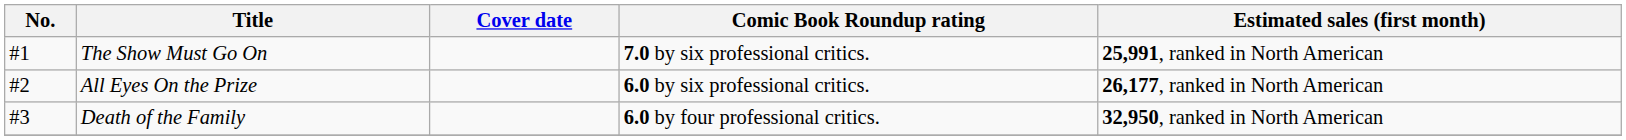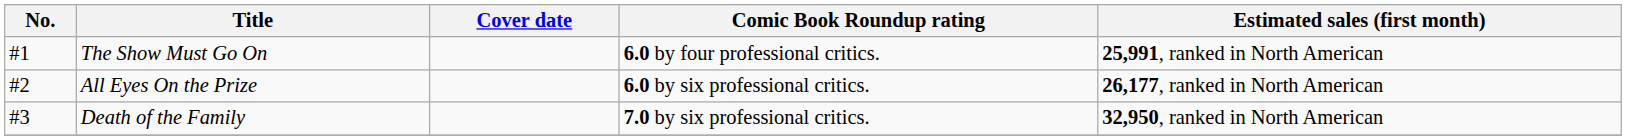The Show Must Go On | Comic Book Roundup rating: 7.0 by six professional critics. -> 6.0 by four professional critics.
Death of the Family | Comic Book Roundup rating: 6.0 by four professional critics. -> 7.0 by six professional critics.
